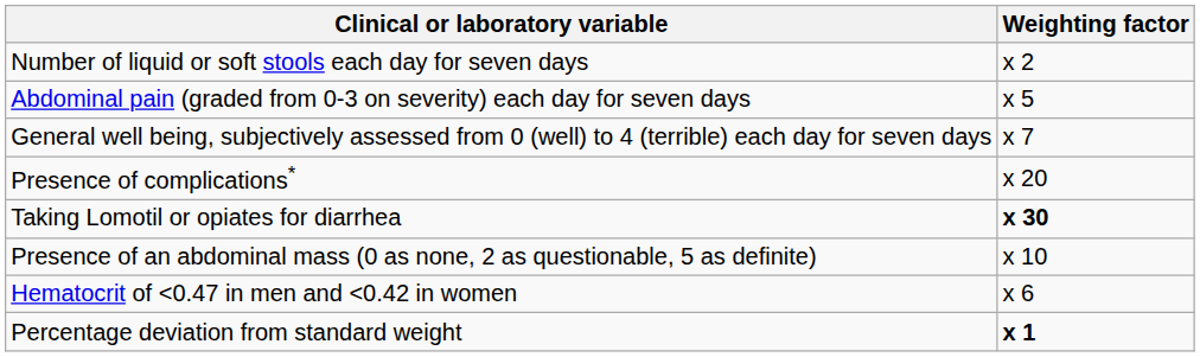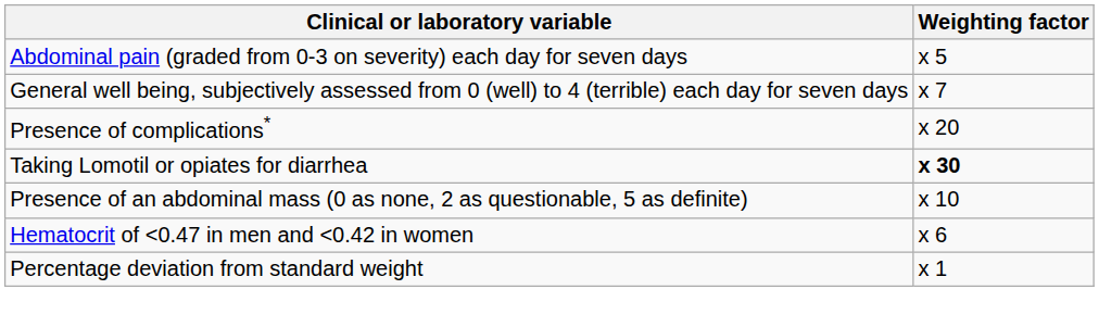- row: Number of liquid or soft stools each day for seven days | x 2
Percentage deviation from standard weight | Weighting factor: bold -> normal
